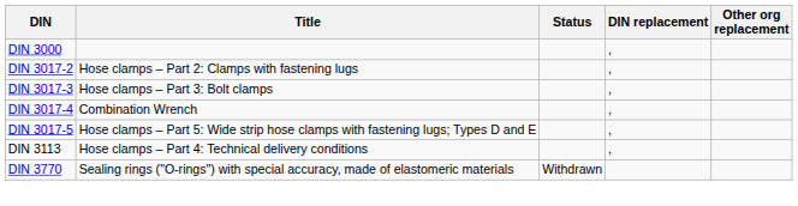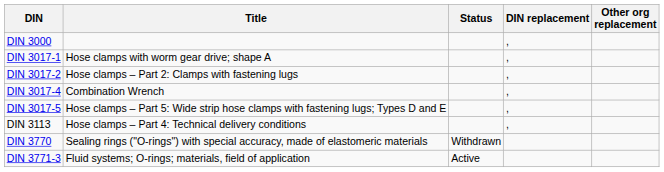+ row: DIN 3017-1 | Hose clamps with worm gear drive; shape A | ,
- row: DIN 3017-3 | Hose clamps – Part 3: Bolt clamps | ,
+ row: DIN 3771-3 | Fluid systems; O-rings; materials, field of application | Active
